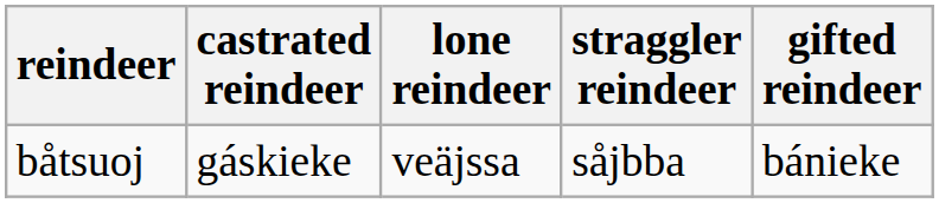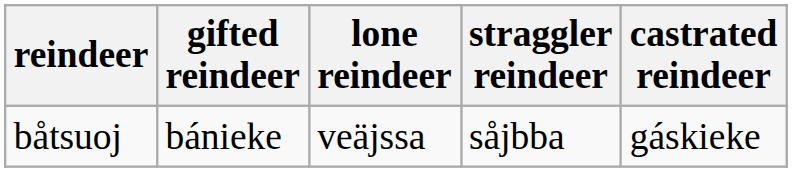columns swapped: gifted reindeer <-> castrated reindeer
